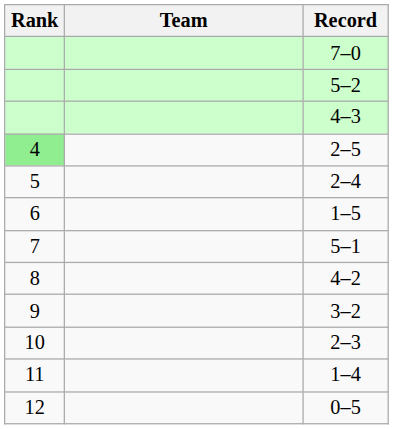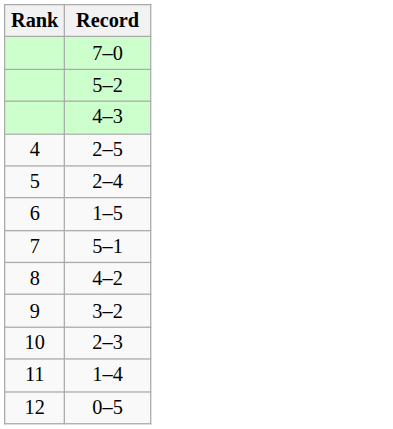- column: Team
2–5 | Rank: lightgreen background -> no background
